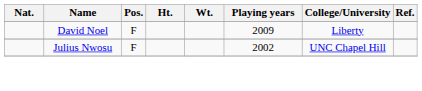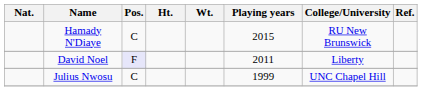+ row: Hamady N'Diaye | C | 2015 | RU New Brunswick
David Noel | Pos.: no background -> lavender background
David Noel | Playing years: 2009 -> 2011
Julius Nwosu | Pos.: F -> C
Julius Nwosu | Playing years: 2002 -> 1999
